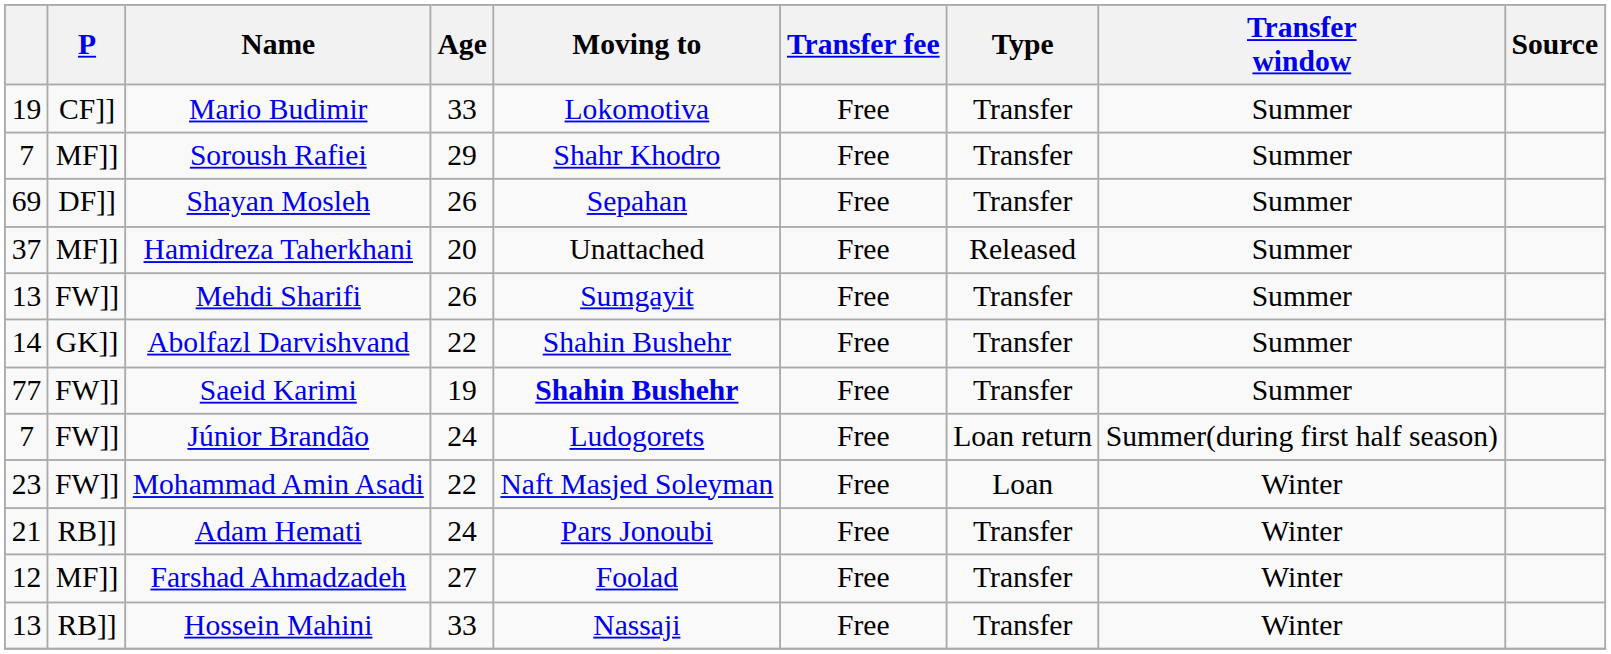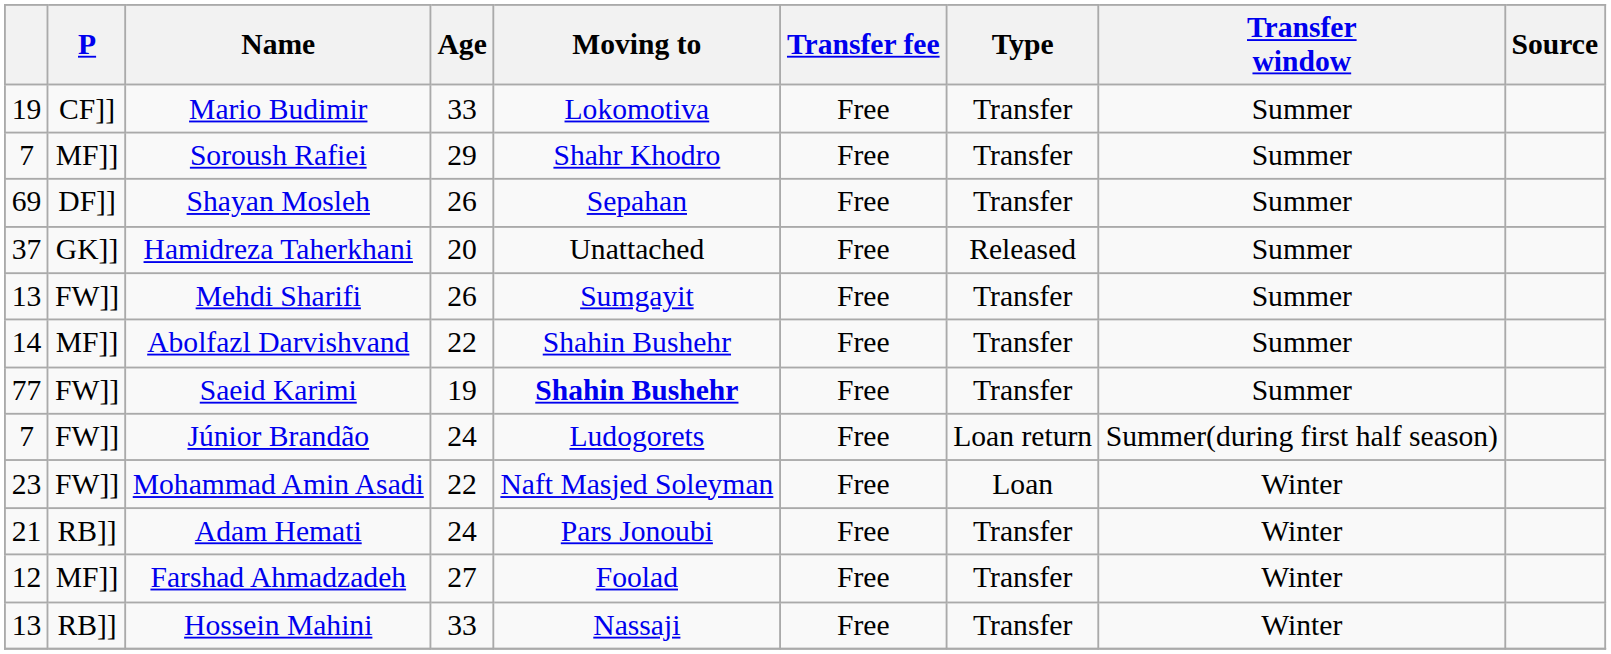Hamidreza Taherkhani | P: MF]] -> GK]]
Abolfazl Darvishvand | P: GK]] -> MF]]
